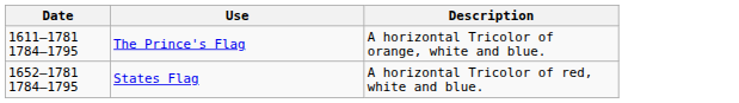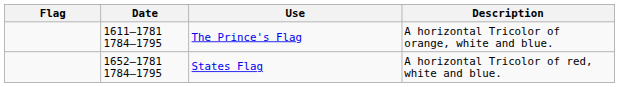+ column: Flag
